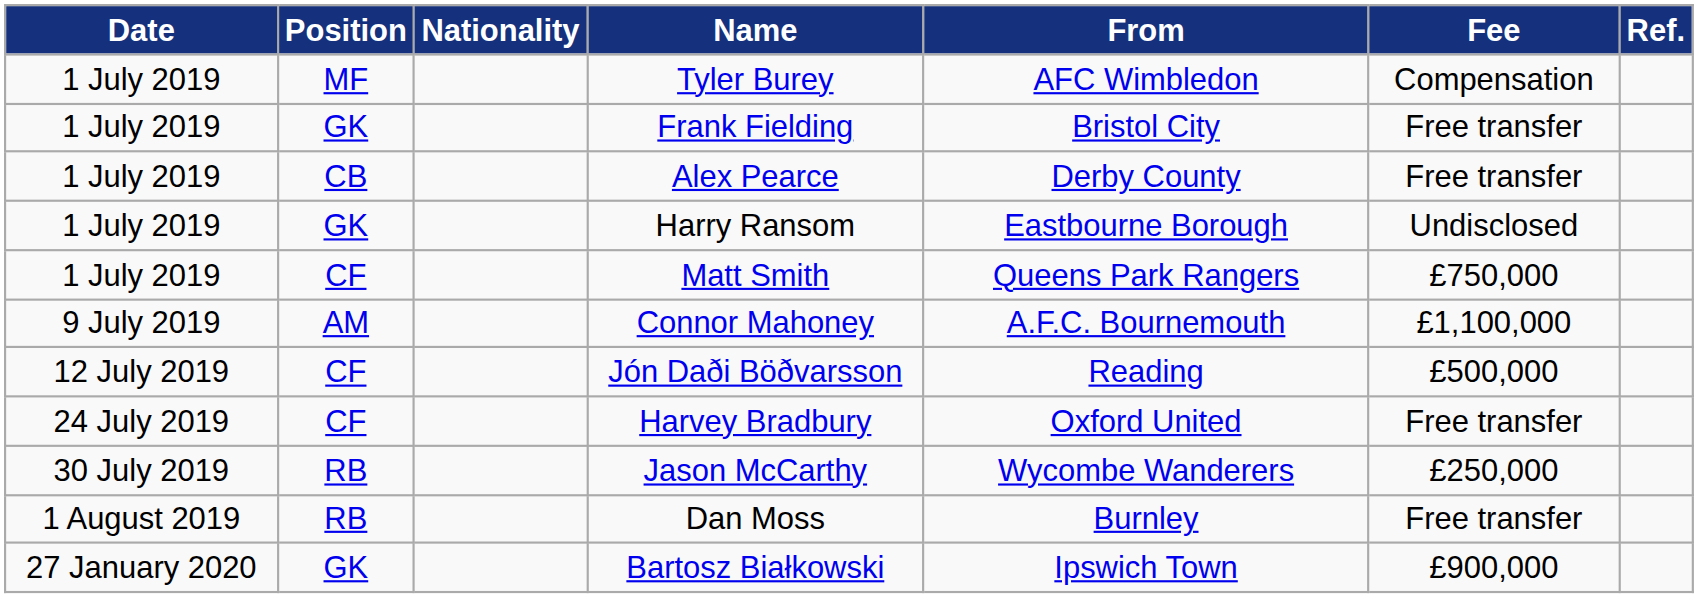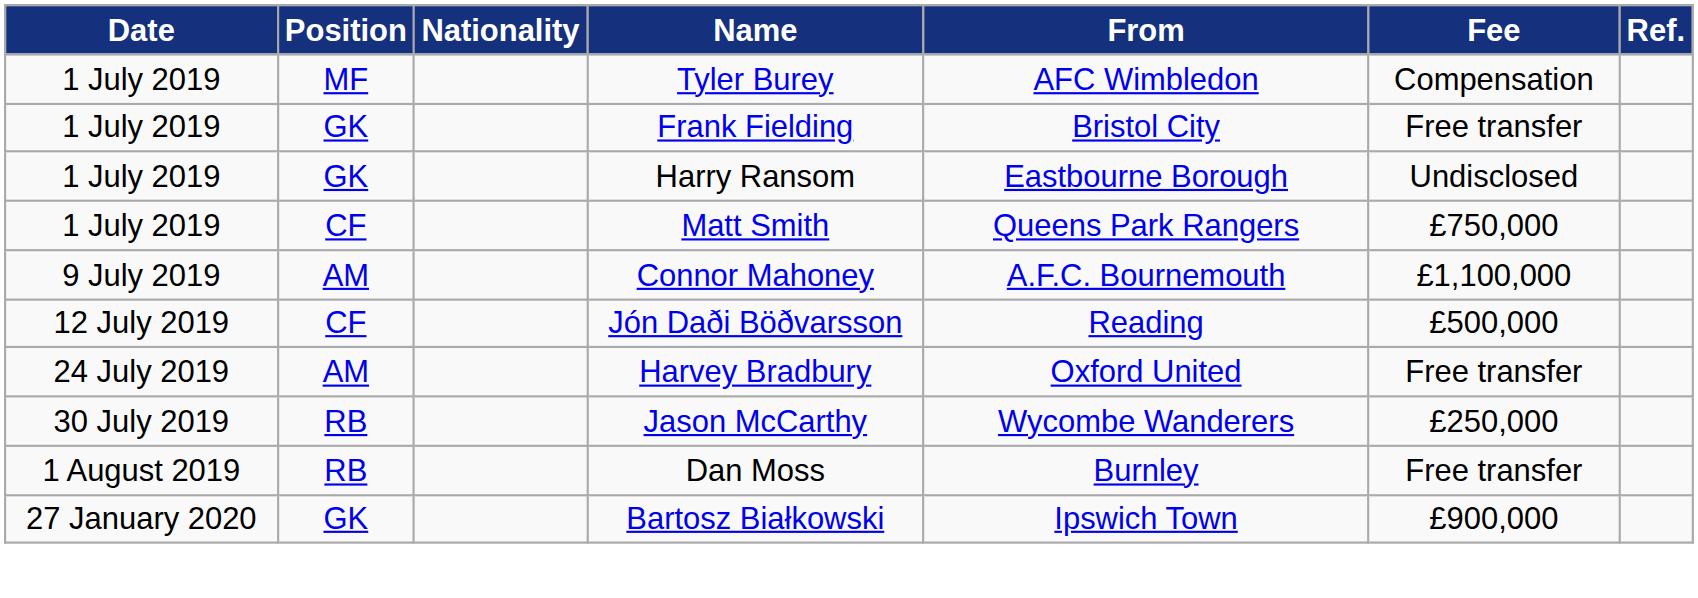- row: 1 July 2019 | CB | Alex Pearce | Derby County | Free transfer
Harvey Bradbury | Position: CF -> AM
